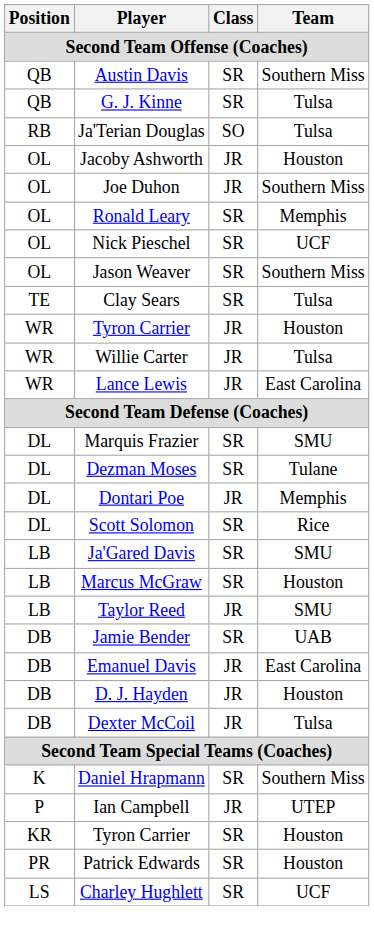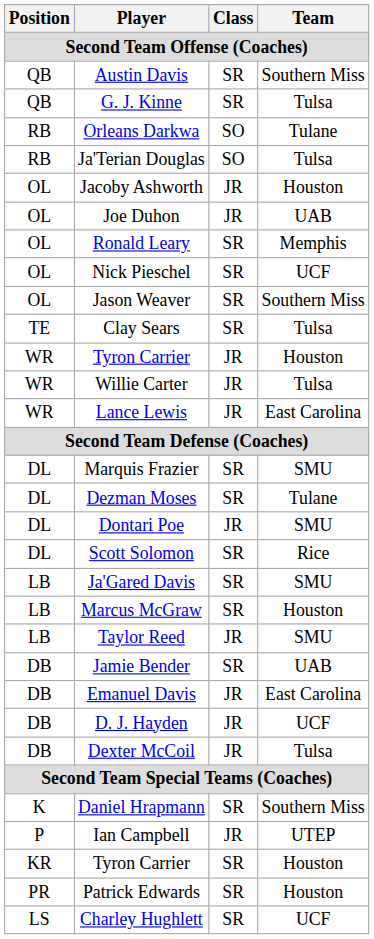+ row: RB | Orleans Darkwa | SO | Tulane
Joe Duhon | Team: Southern Miss -> UAB
Dontari Poe | Team: Memphis -> SMU
D. J. Hayden | Team: Houston -> UCF
